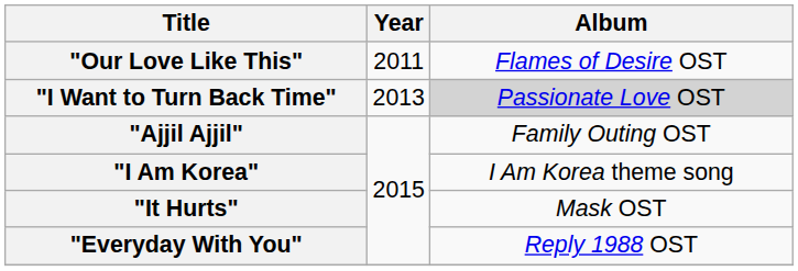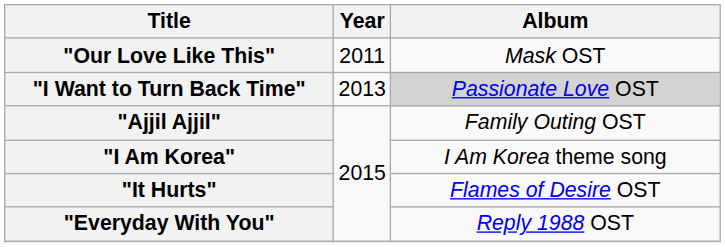"Our Love Like This" | Album: Flames of Desire OST -> Mask OST
"It Hurts" | Album: Mask OST -> Flames of Desire OST
